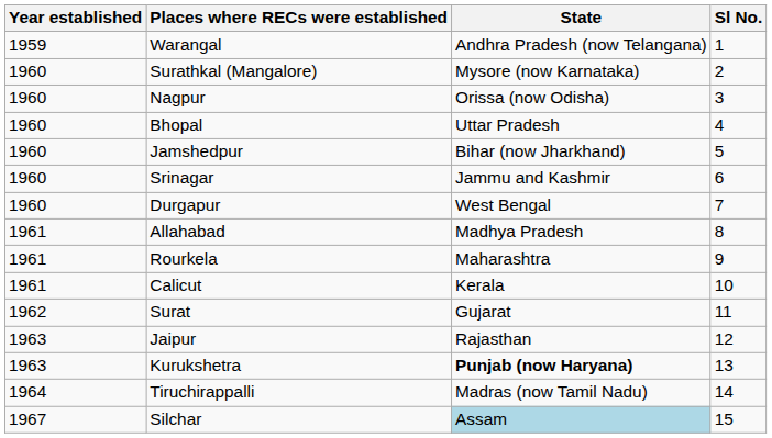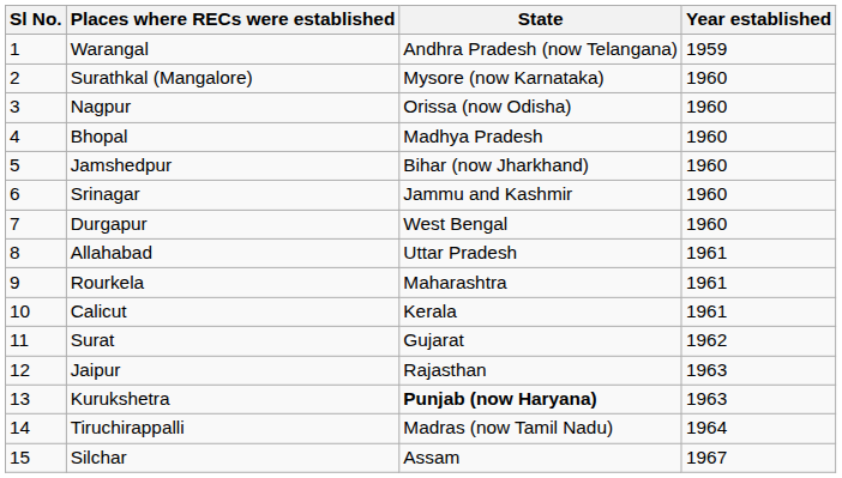columns swapped: Sl No. <-> Year established
Bhopal | State: Uttar Pradesh -> Madhya Pradesh
Allahabad | State: Madhya Pradesh -> Uttar Pradesh
Silchar | State: lightblue background -> no background
